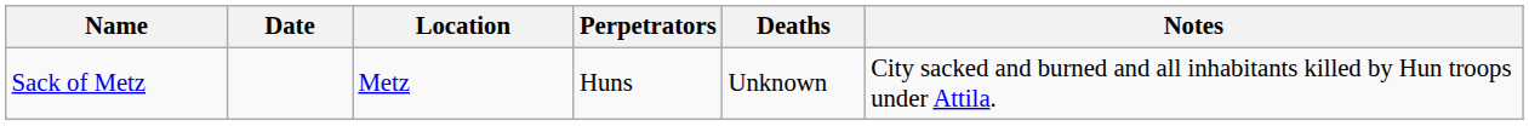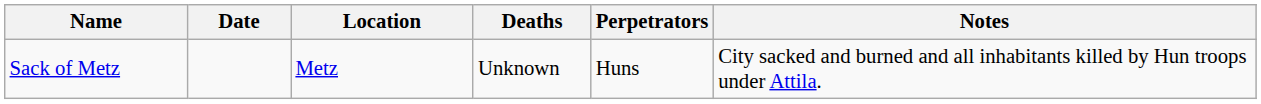columns swapped: Deaths <-> Perpetrators
